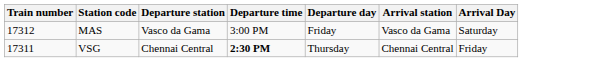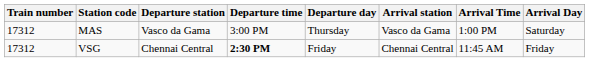+ column: Arrival Time | 1:00 PM | 11:45 AM
MAS | Departure day: Friday -> Thursday
VSG | Train number: 17311 -> 17312
VSG | Departure day: Thursday -> Friday
